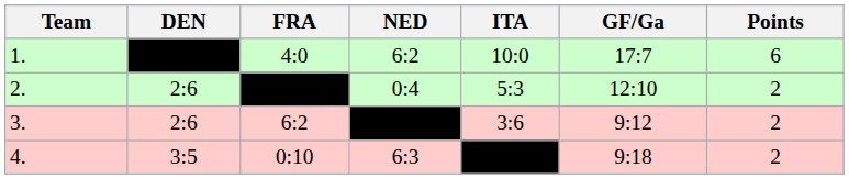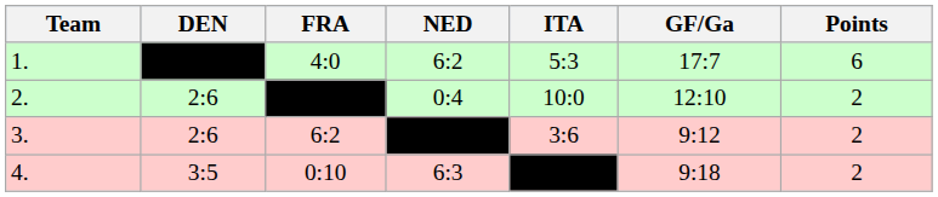1. | ITA: 10:0 -> 5:3
2. | ITA: 5:3 -> 10:0
